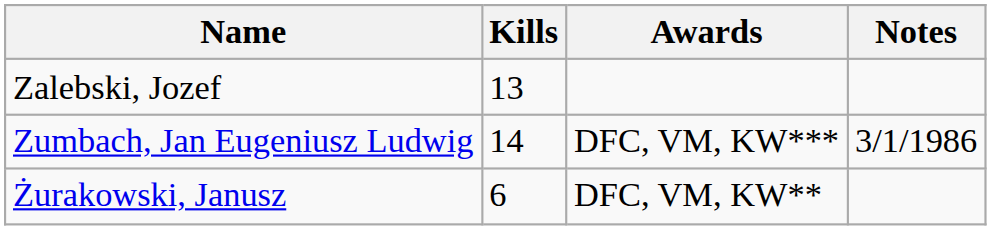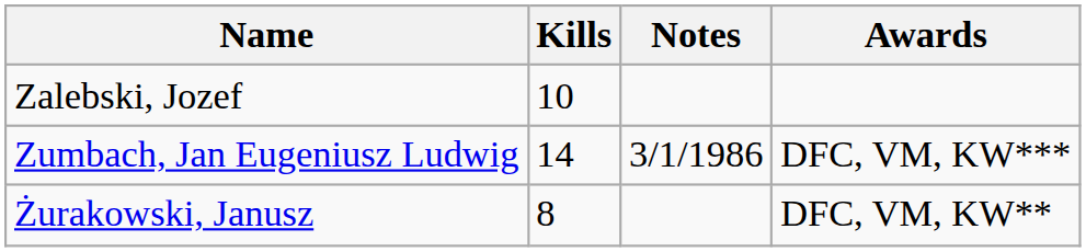columns swapped: Awards <-> Notes
Zalebski, Jozef | Kills: 13 -> 10
Żurakowski, Janusz | Kills: 6 -> 8
